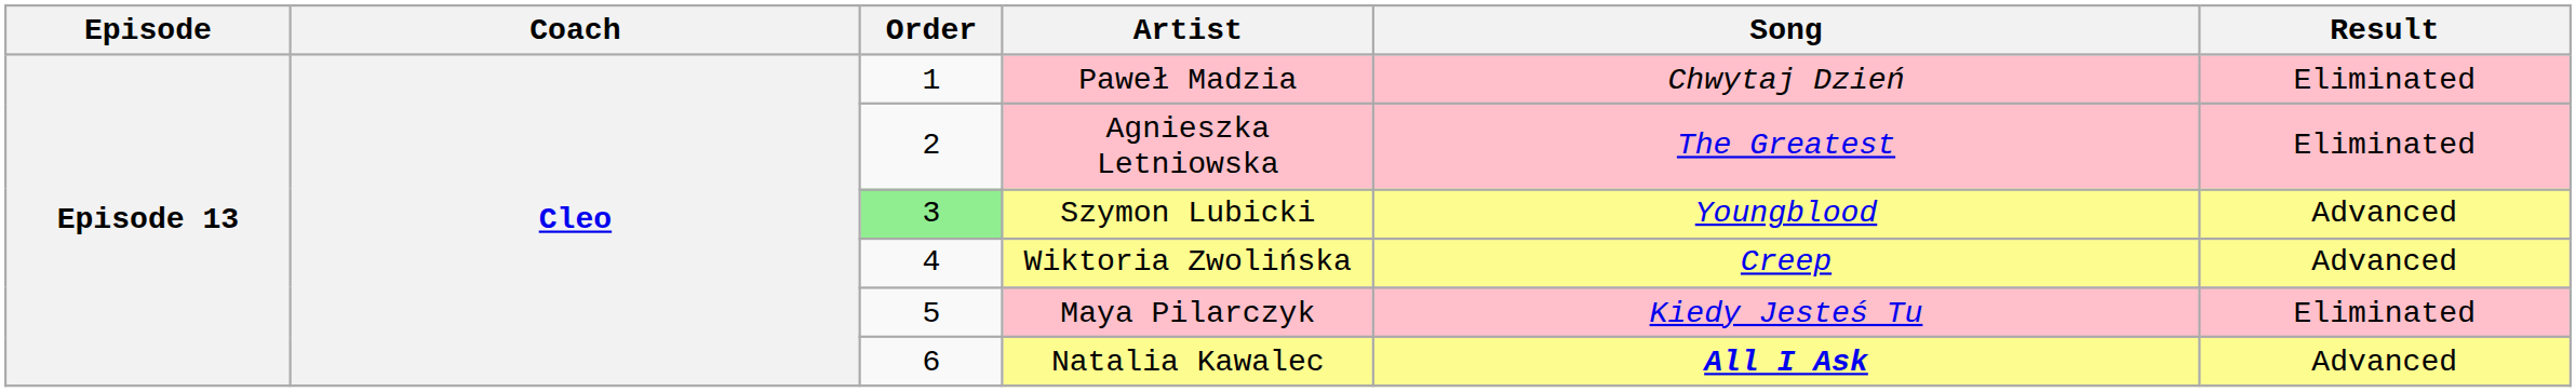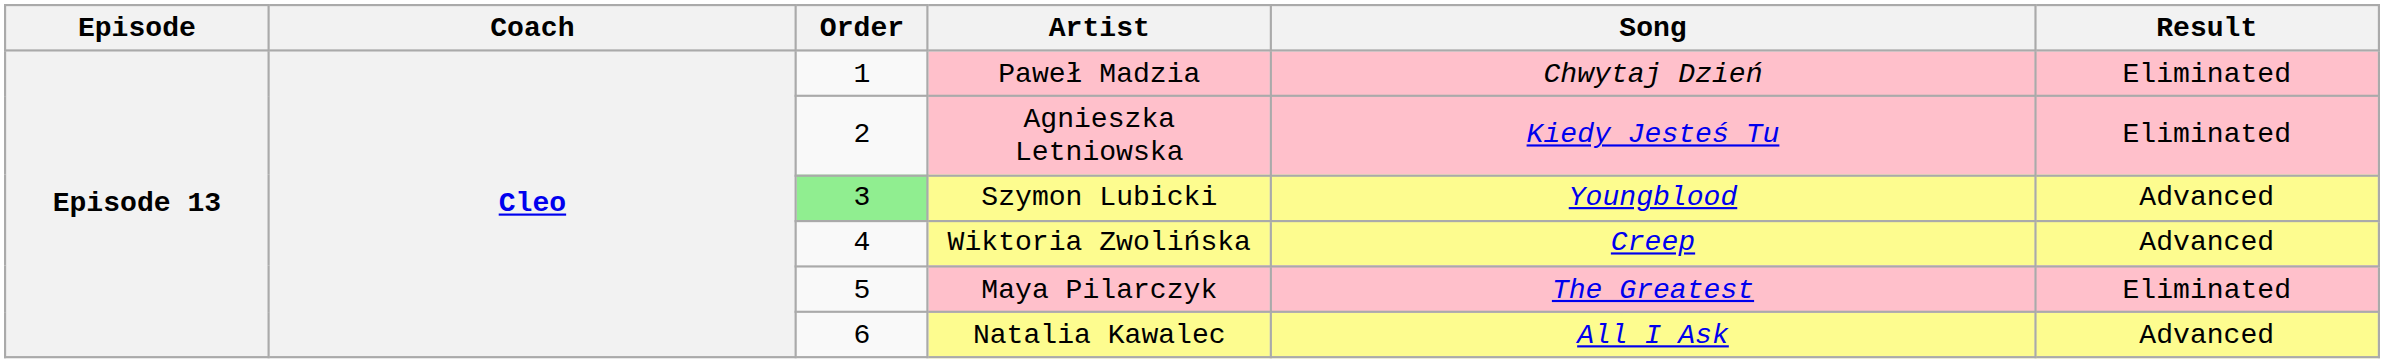Agnieszka Letniowska | Song: The Greatest -> Kiedy Jesteś Tu
Maya Pilarczyk | Song: Kiedy Jesteś Tu -> The Greatest
Natalia Kawalec | Song: bold -> normal
